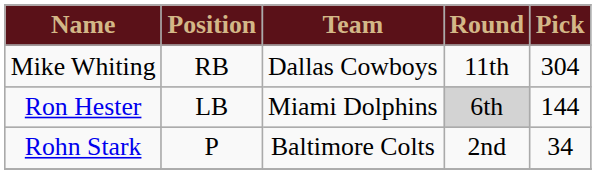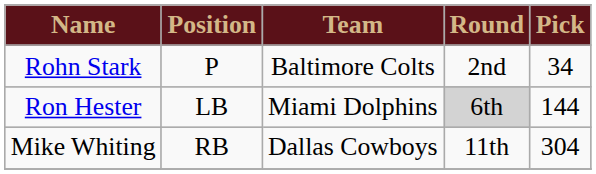rows swapped: Rohn Stark <-> Mike Whiting
